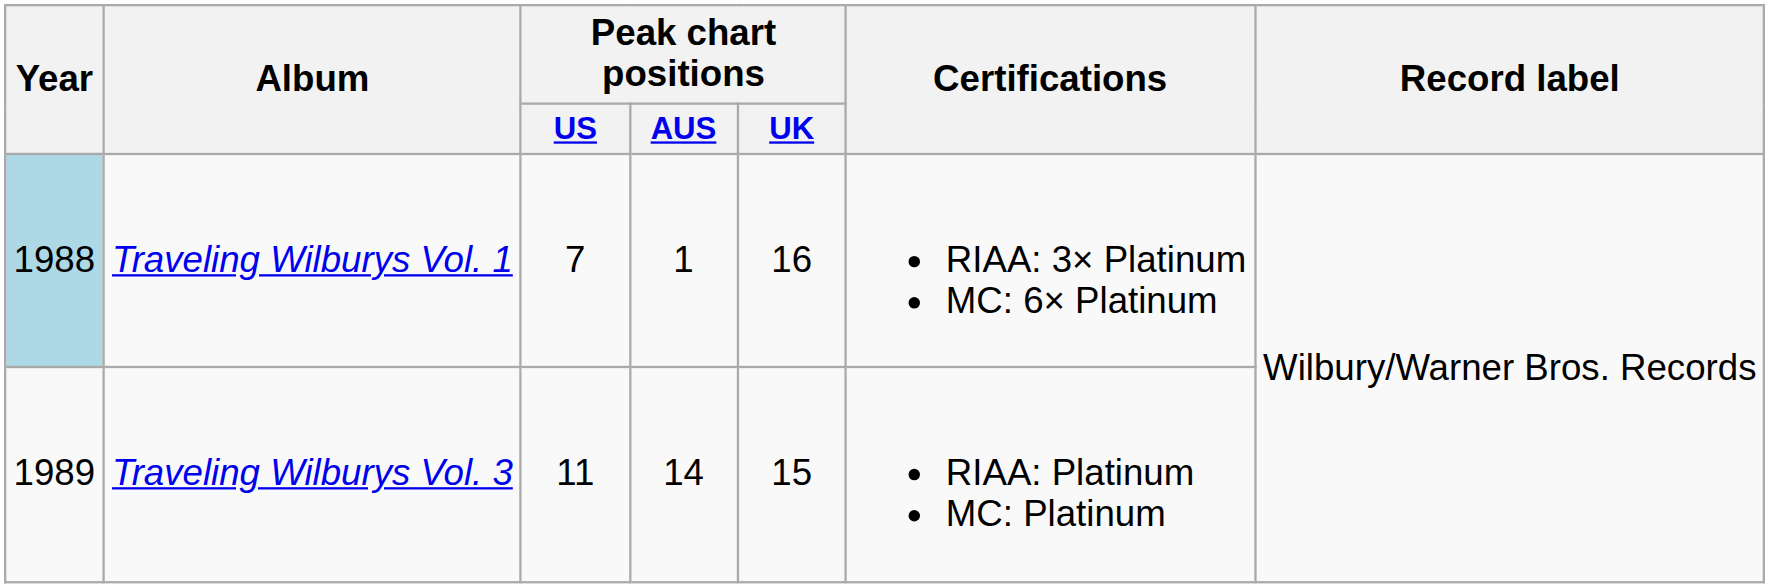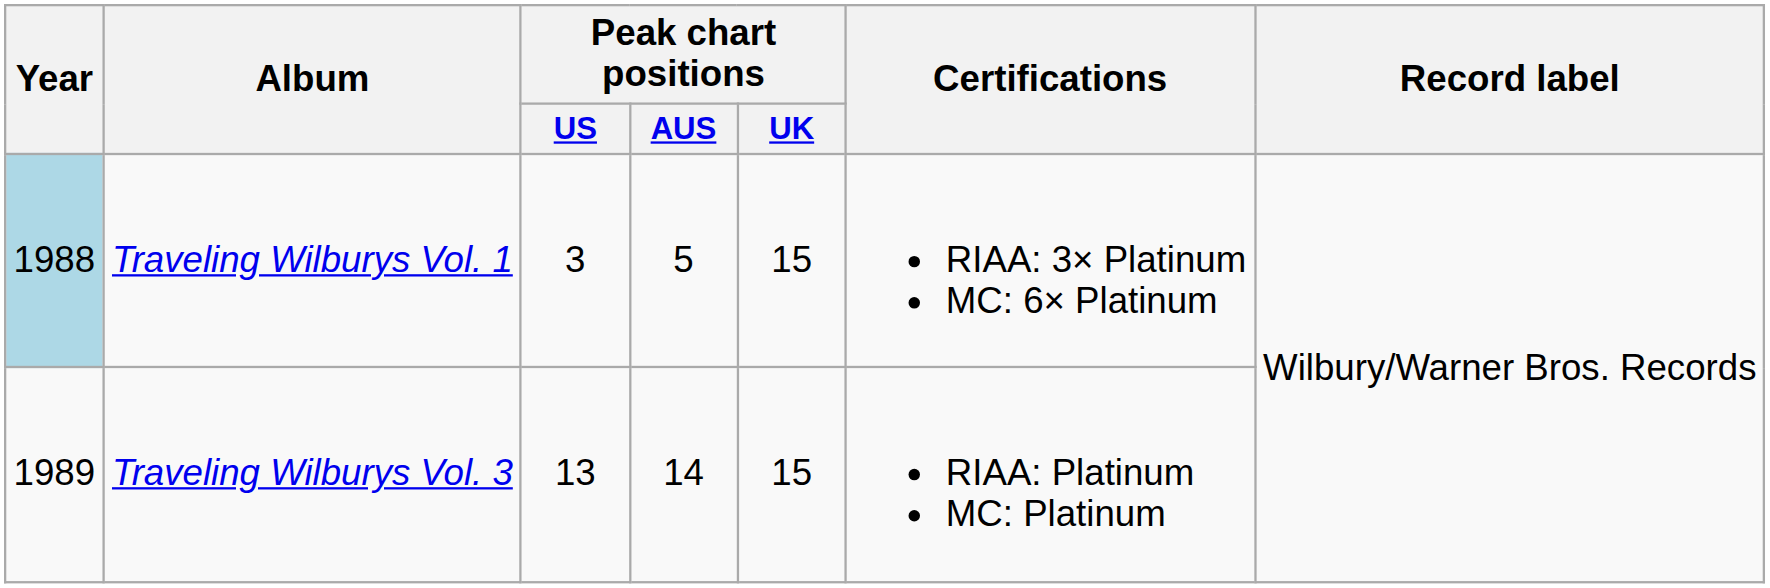Traveling Wilburys Vol. 1 | Peak chart positions / US: 7 -> 3
Traveling Wilburys Vol. 1 | Peak chart positions / AUS: 1 -> 5
Traveling Wilburys Vol. 1 | Peak chart positions / UK: 16 -> 15
Traveling Wilburys Vol. 3 | Peak chart positions / US: 11 -> 13
